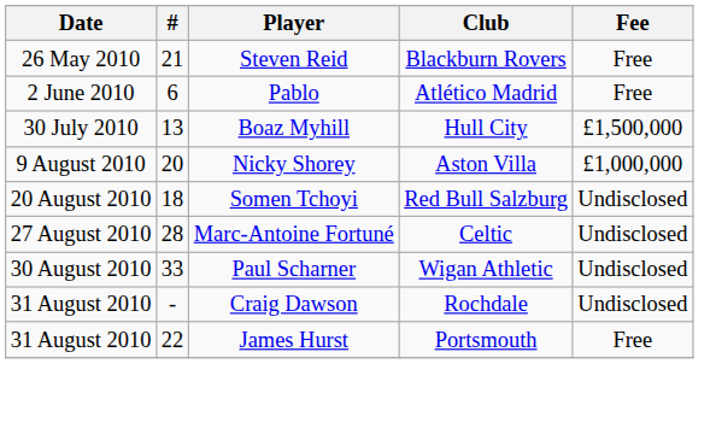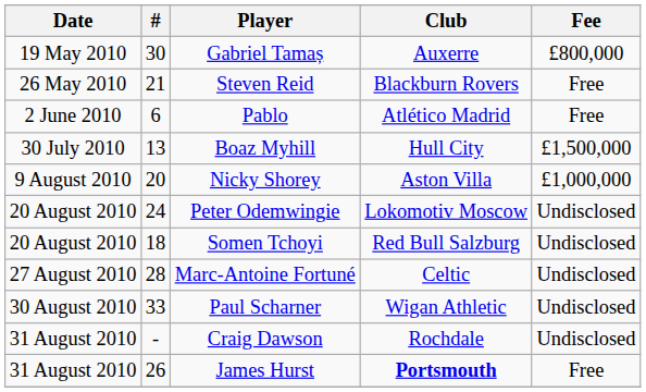+ row: 19 May 2010 | 30 | Gabriel Tamaș | Auxerre | £800,000
+ row: 20 August 2010 | 24 | Peter Odemwingie | Lokomotiv Moscow | Undisclosed
James Hurst | #: 22 -> 26
James Hurst | Club: normal -> bold
